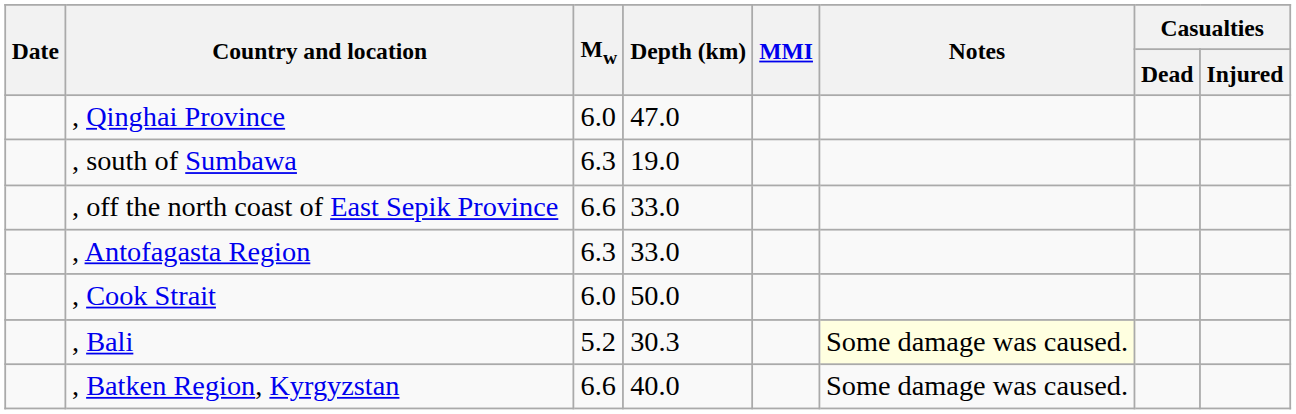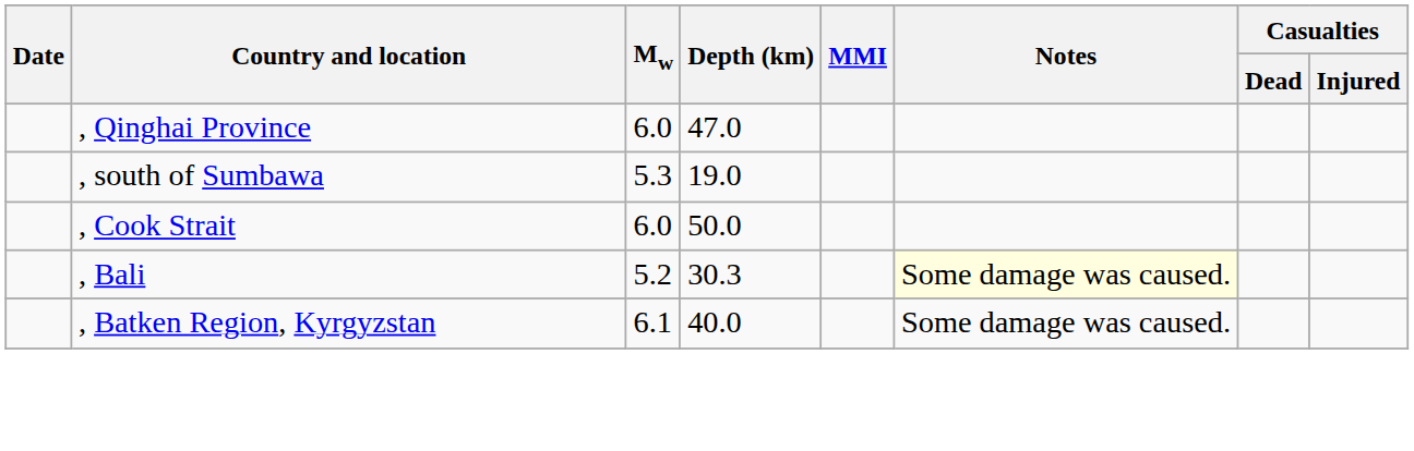, south of Sumbawa | Mw: 6.3 -> 5.3
- row: , off the north coast of East Sepik Province | 6.6 | 33.0
- row: , Antofagasta Region | 6.3 | 33.0
, Batken Region, Kyrgyzstan | Mw: 6.6 -> 6.1
